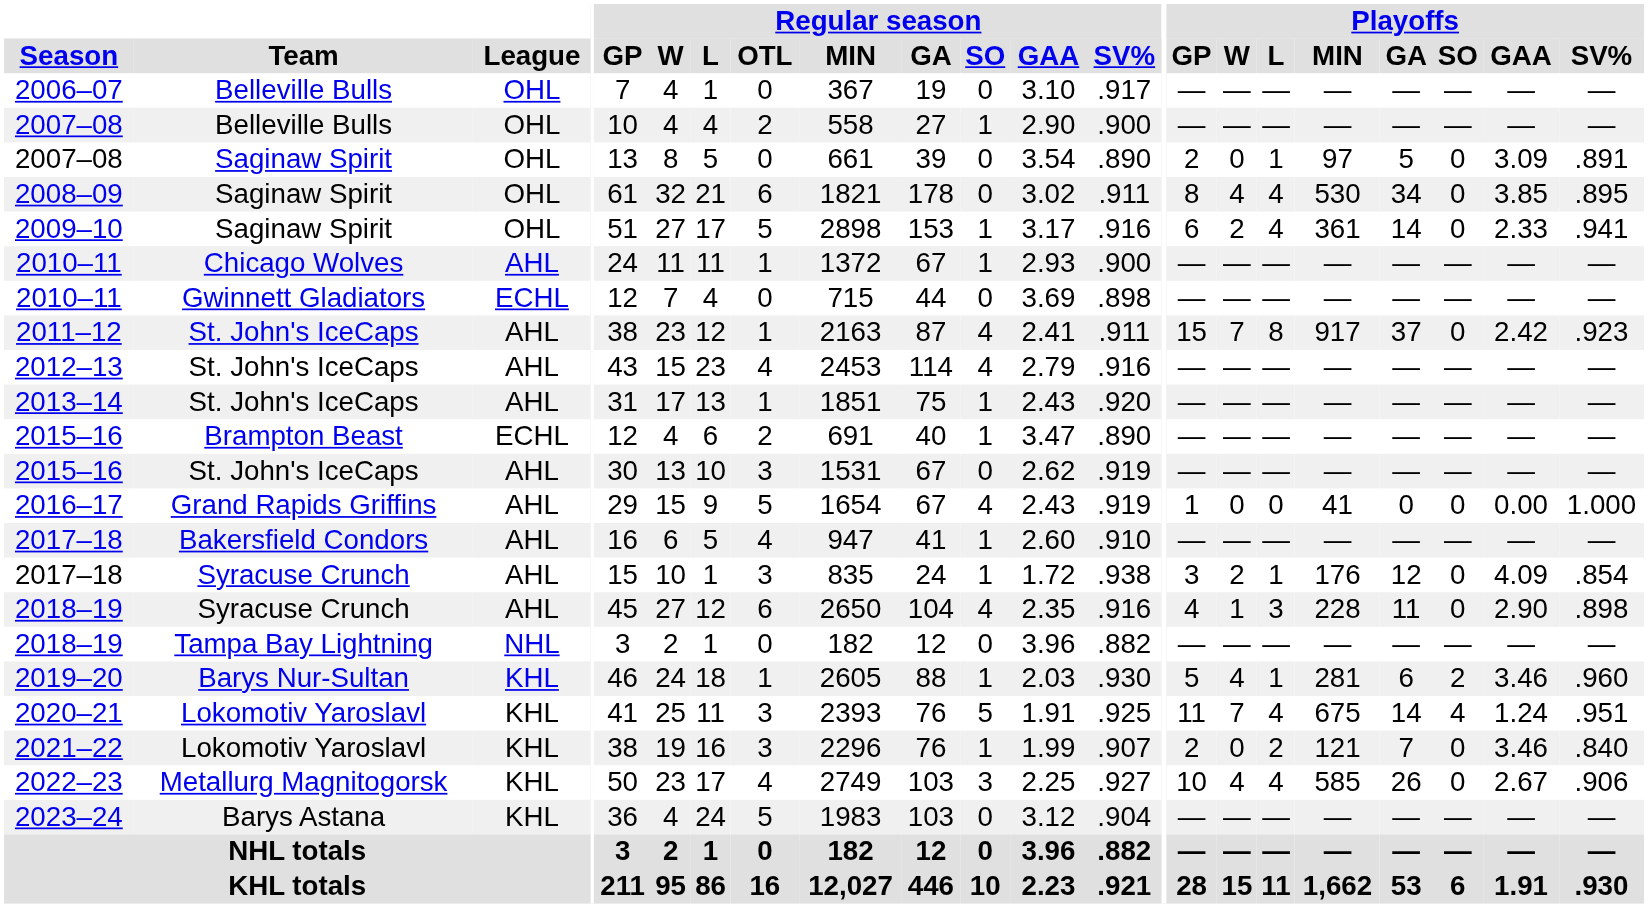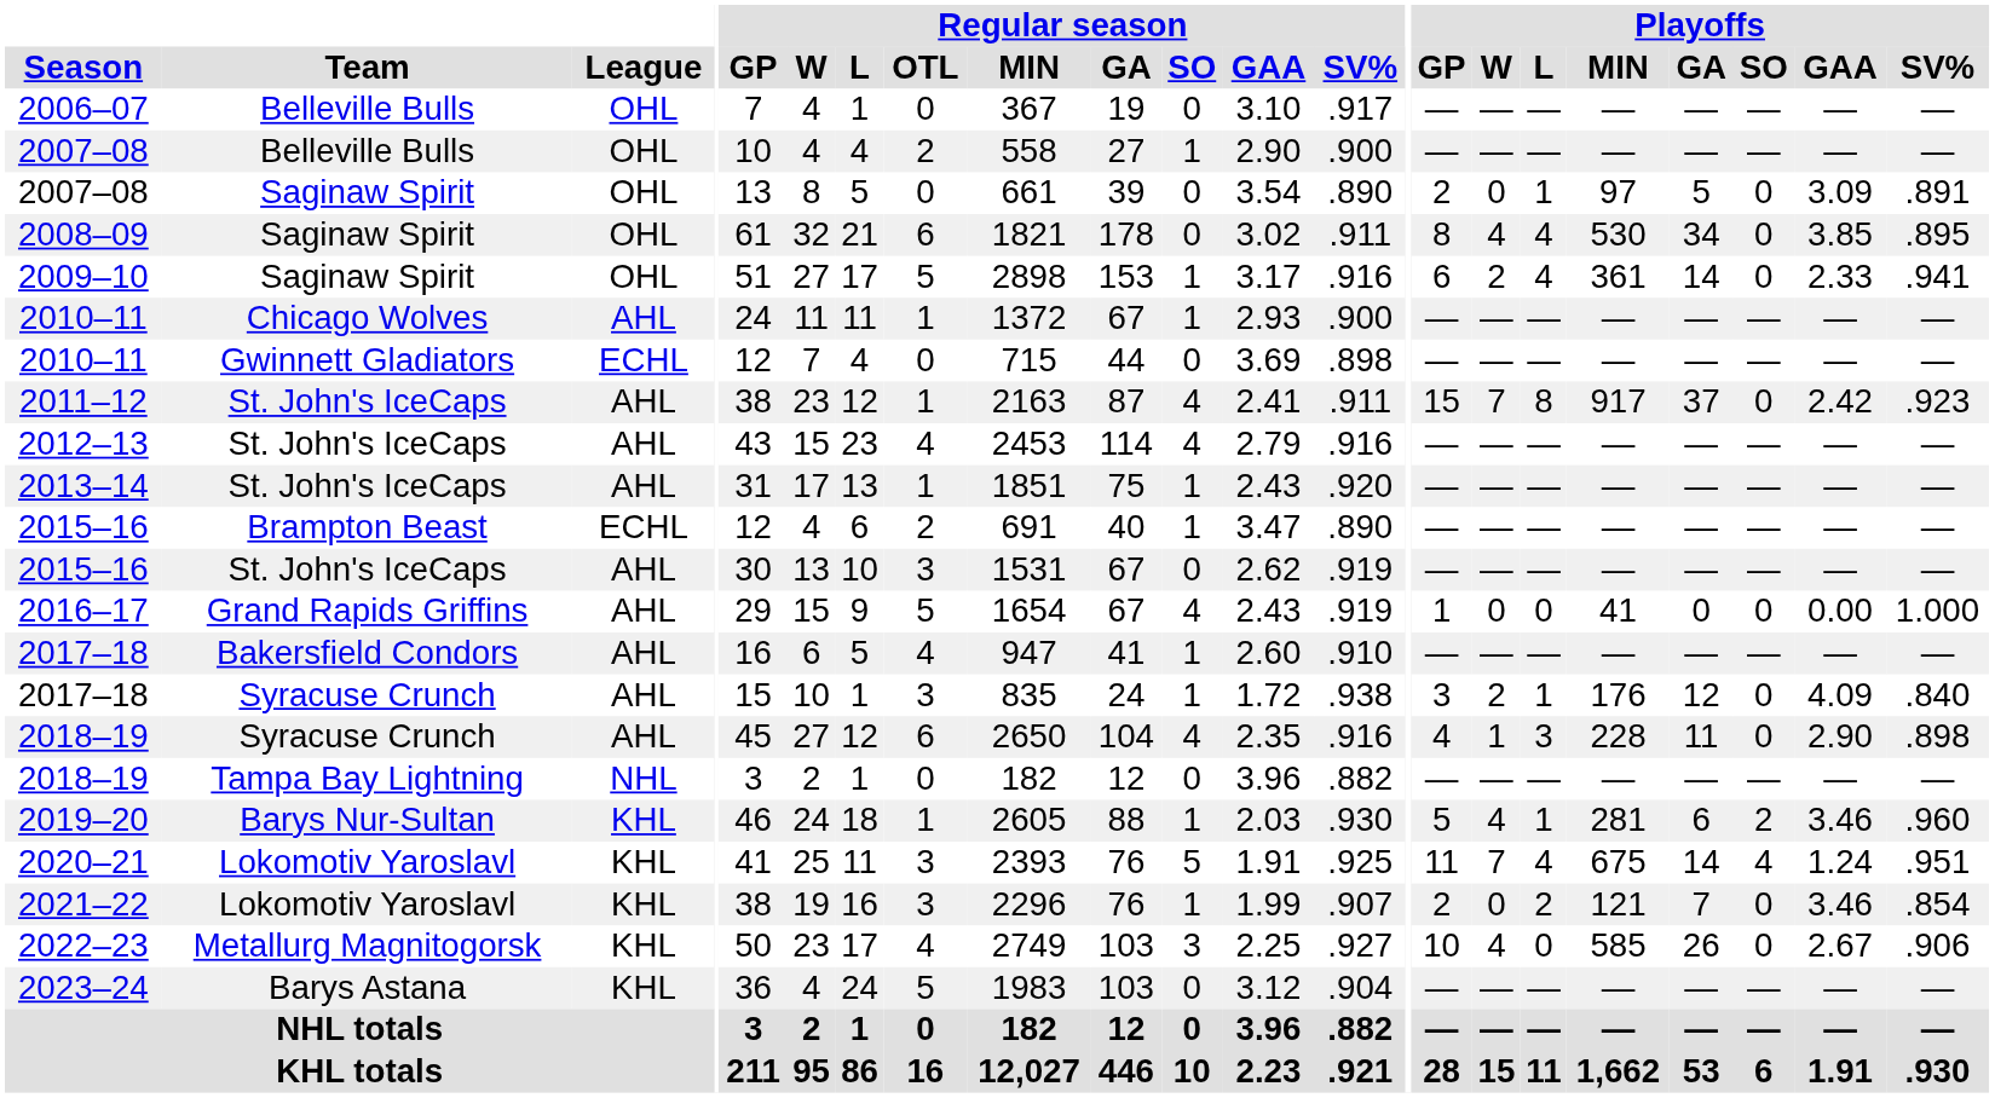2017–18 / Syracuse Crunch | Playoffs / SV%: .854 -> .840
2021–22 | Playoffs / SV%: .840 -> .854
2022–23 | Playoffs / L: 4 -> 0
